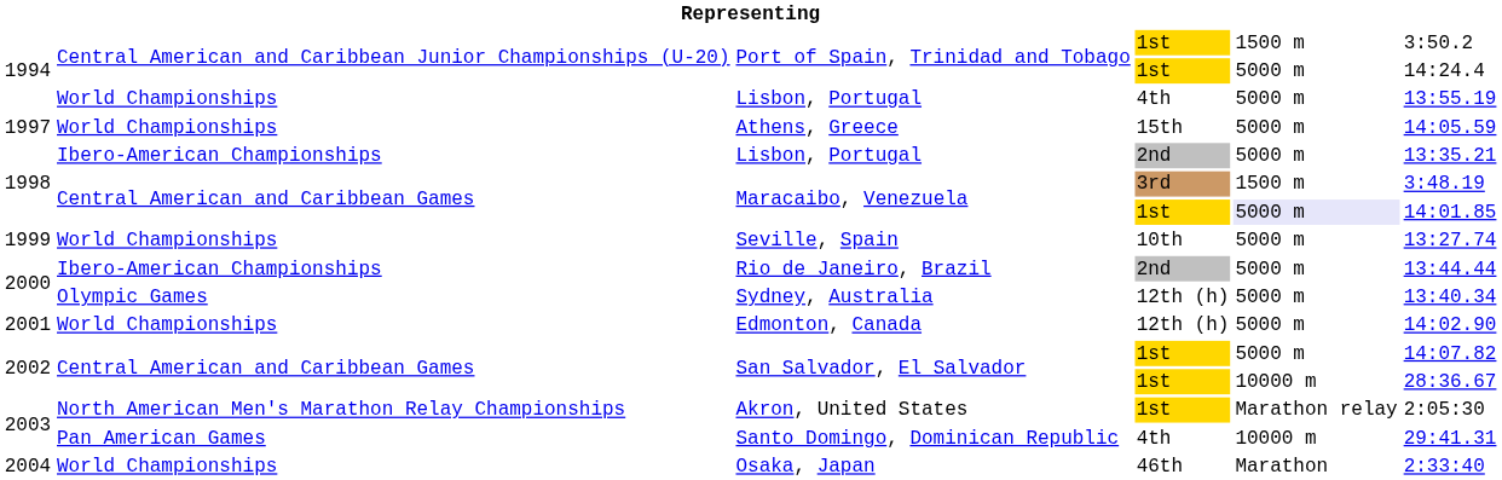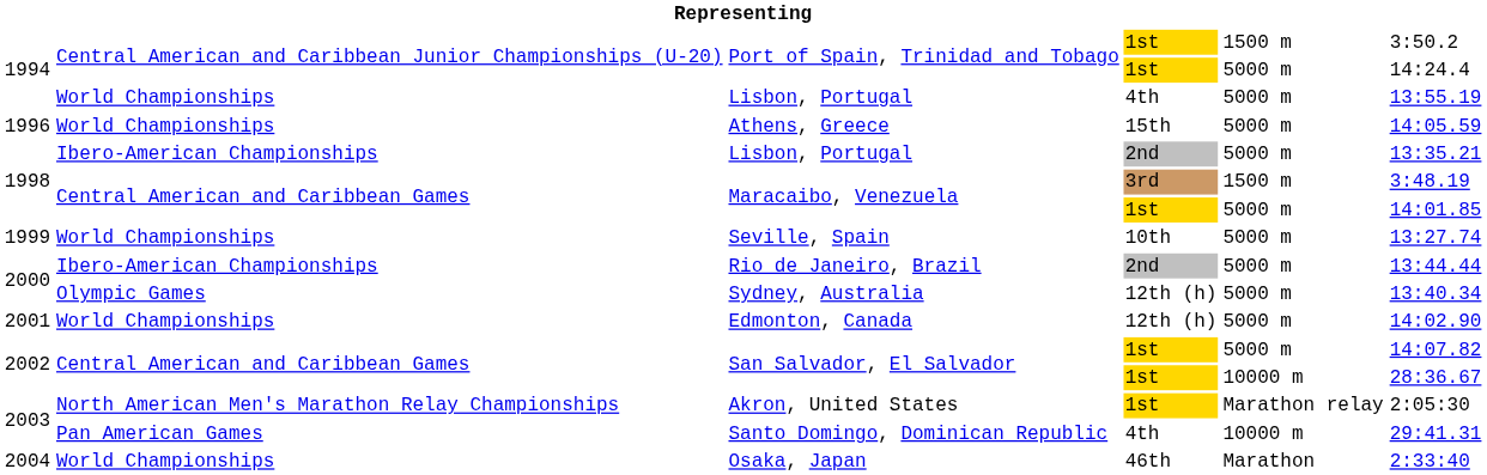Athens, Greece | column 1: 1997 -> 1996
Maracaibo, Venezuela / 1st | column 5: lavender background -> no background
